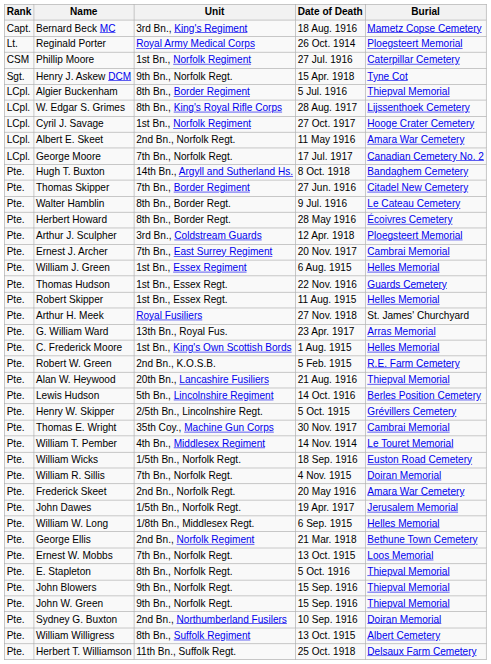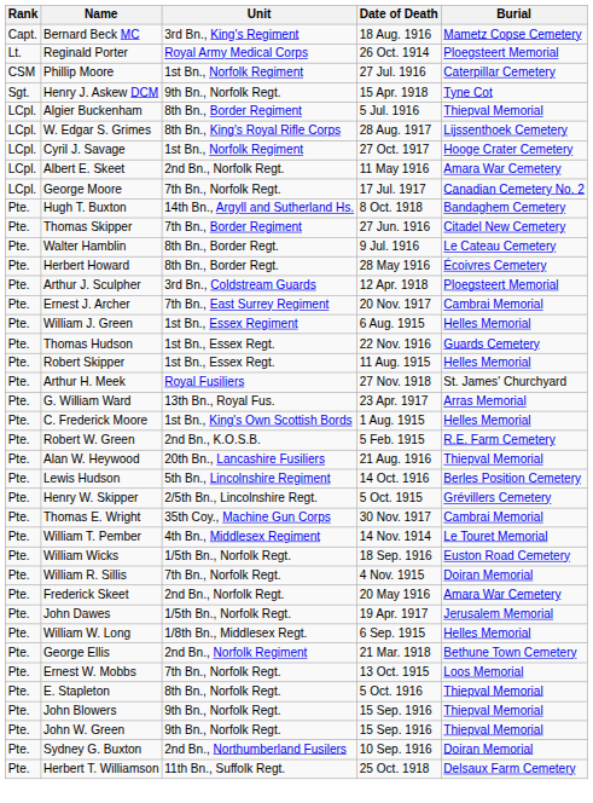- row: Pte. | William Willigress | 8th Bn., Suffolk Regiment | 13 Oct. 1915 | Albert Cemetery
